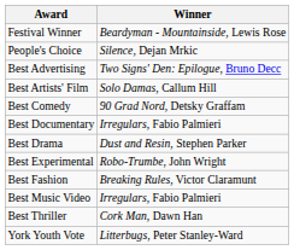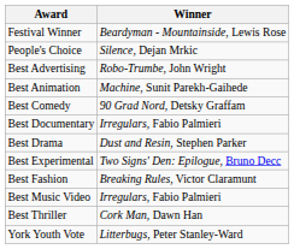Best Advertising | Winner: Two Signs' Den: Epilogue, Bruno Decc -> Robo-Trumbe, John Wright
+ row: Best Animation | Machine, Sunit Parekh-Gaihede
- row: Best Artists' Film | Solo Damas, Callum Hill
Best Experimental | Winner: Robo-Trumbe, John Wright -> Two Signs' Den: Epilogue, Bruno Decc
